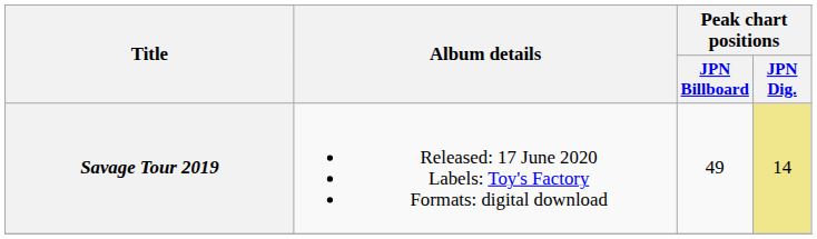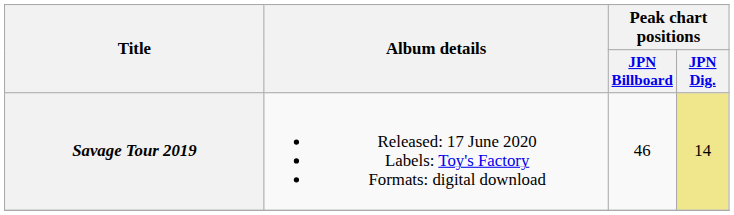Savage Tour 2019 | Peak chart positions / JPN Billboard: 49 -> 46
